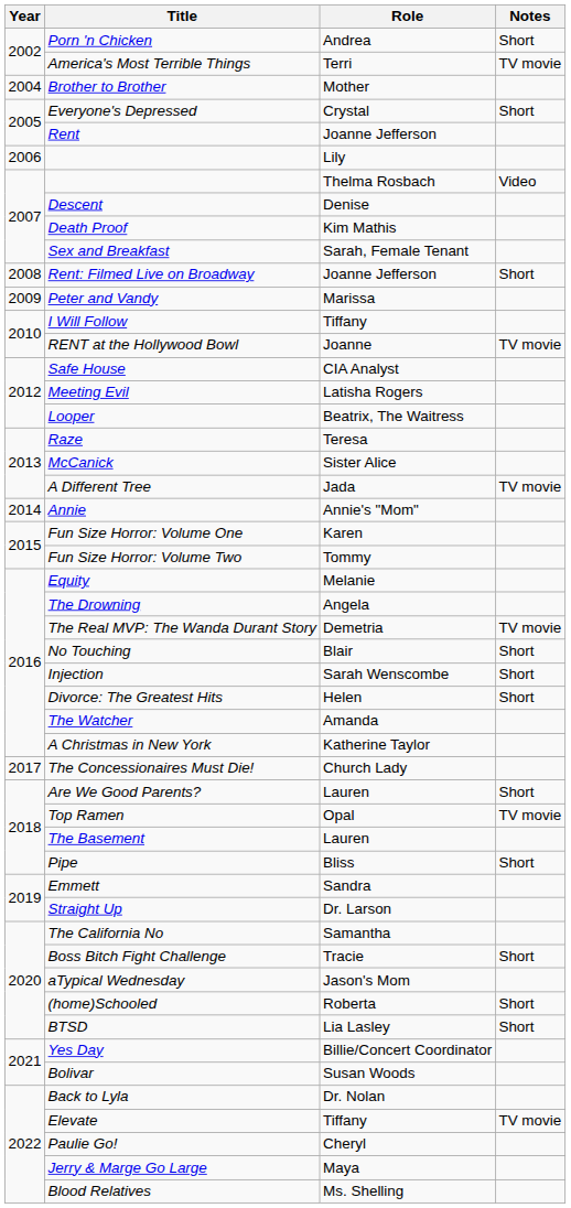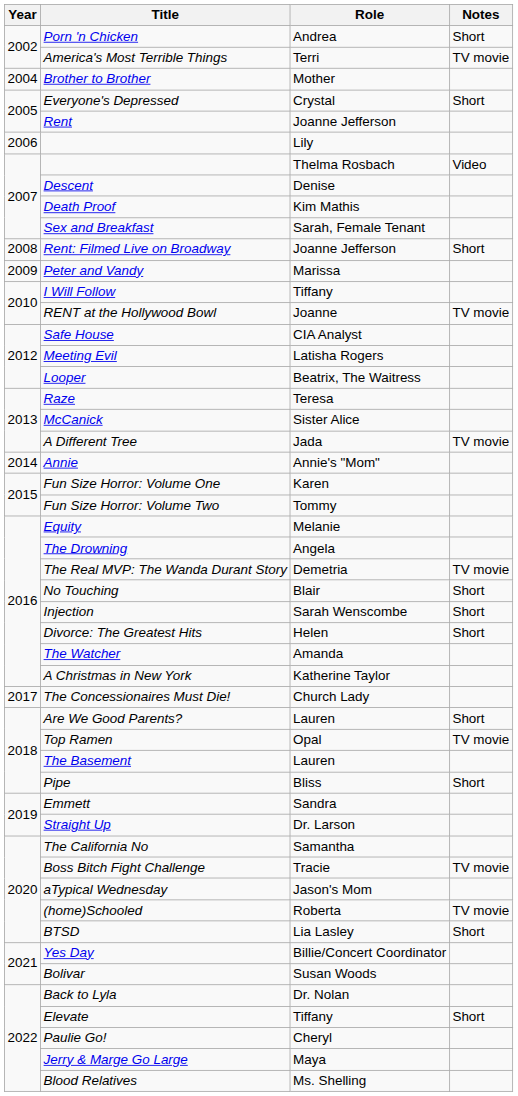Boss Bitch Fight Challenge | Notes: Short -> TV movie
(home)Schooled | Notes: Short -> TV movie
Elevate | Notes: TV movie -> Short
